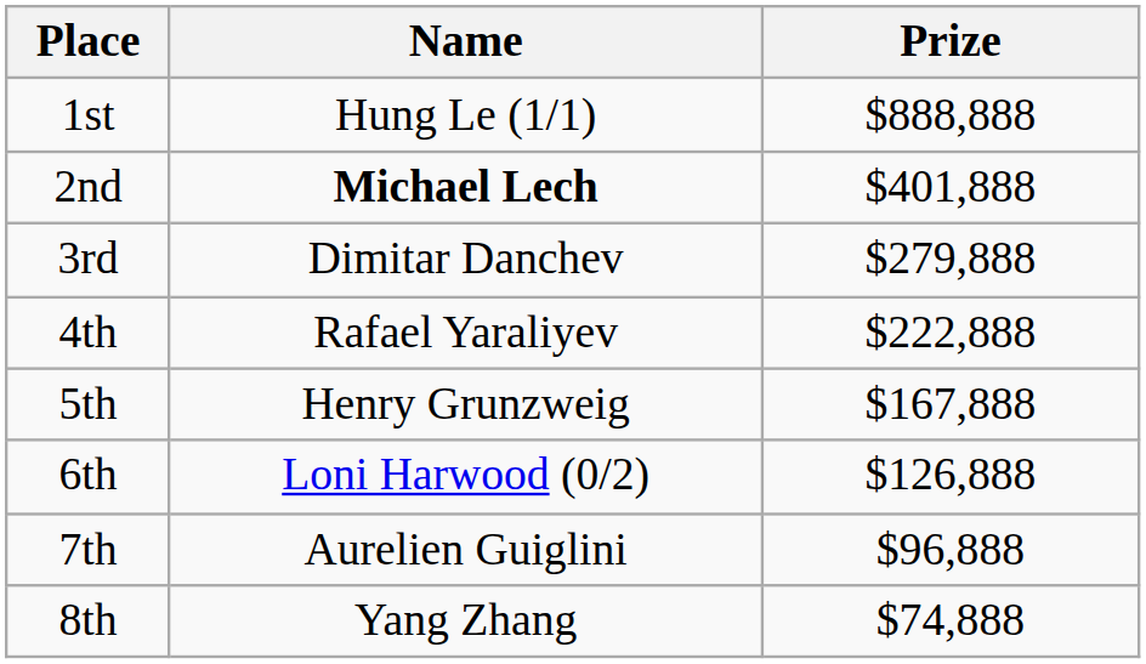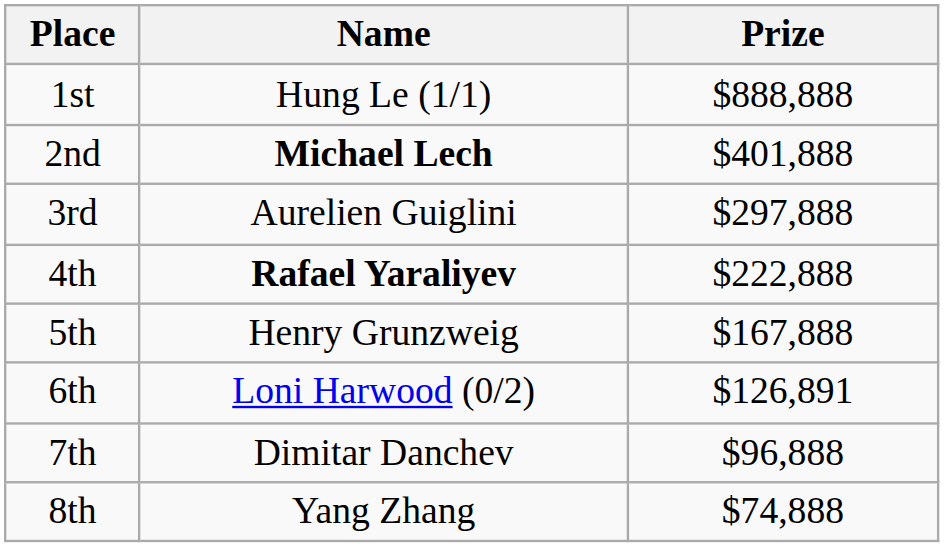3rd | Name: Dimitar Danchev -> Aurelien Guiglini
3rd | Prize: $279,888 -> $297,888
4th | Name: normal -> bold
6th | Prize: $126,888 -> $126,891
7th | Name: Aurelien Guiglini -> Dimitar Danchev
